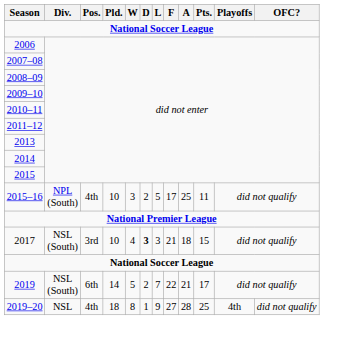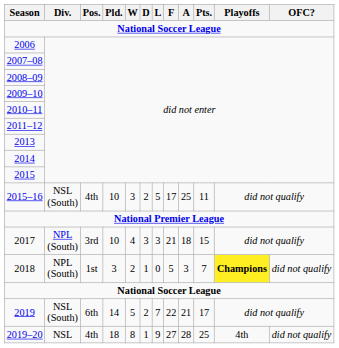2015–16 | Div.: NPL (South) -> NSL (South)
2017 | Div.: NSL (South) -> NPL (South)
2017 | D: bold -> normal
+ row: 2018 | NPL (South) | 1st | 3 | 2 | 1 | 0 | 5 | 3 | 7 | Champions | did not qualify
